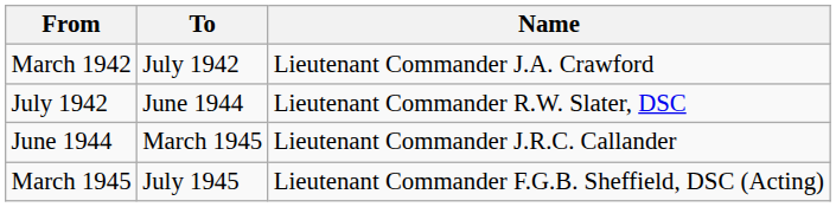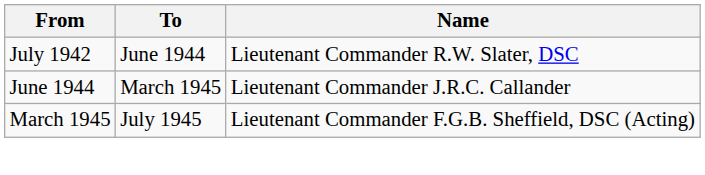- row: March 1942 | July 1942 | Lieutenant Commander J.A. Crawford
